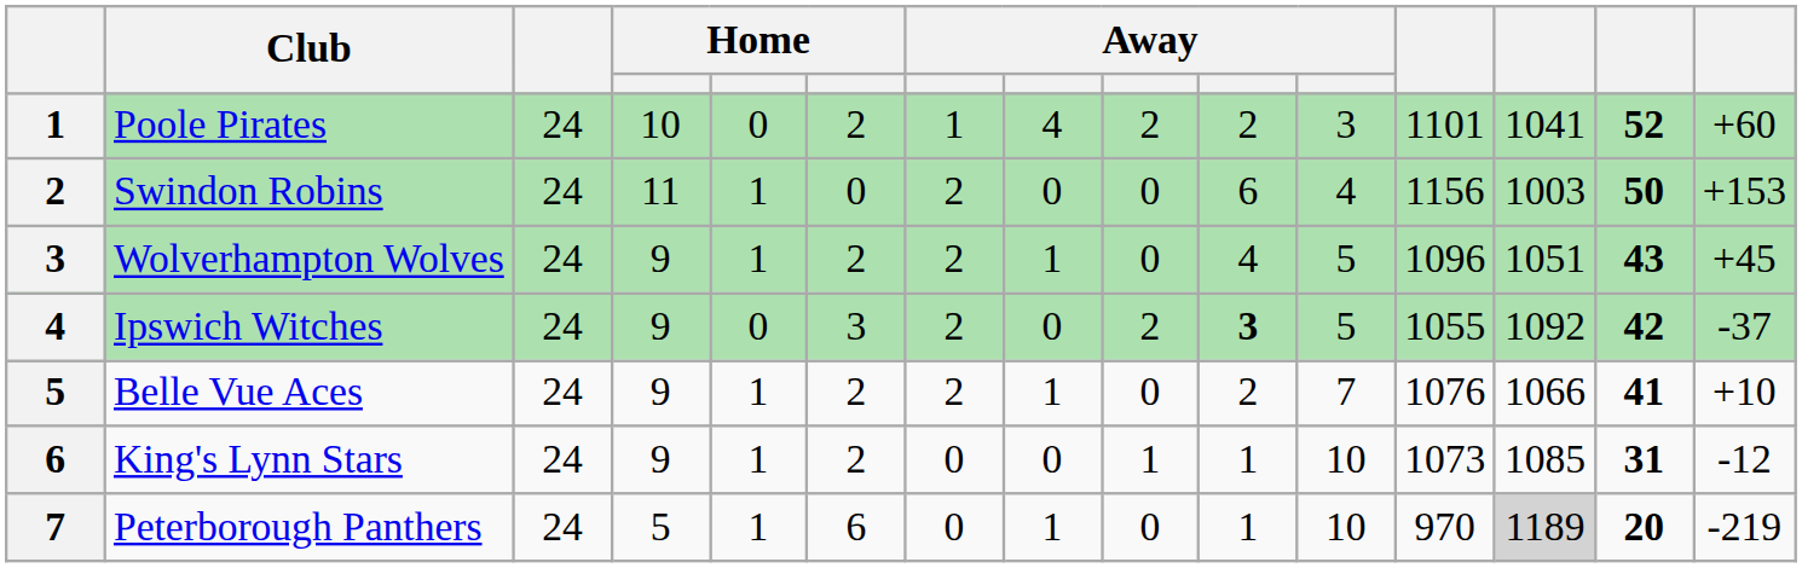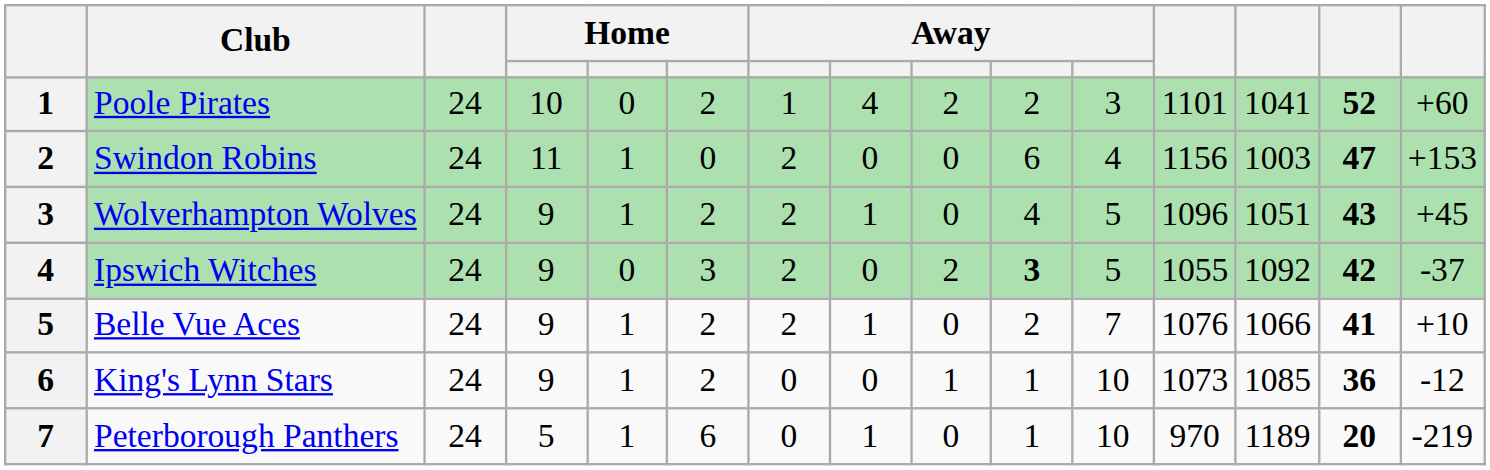Swindon Robins | column 14: 50 -> 47
King's Lynn Stars | column 14: 31 -> 36
Peterborough Panthers | column 13: lightgrey background -> no background
